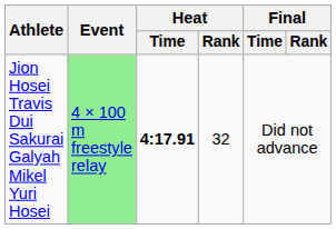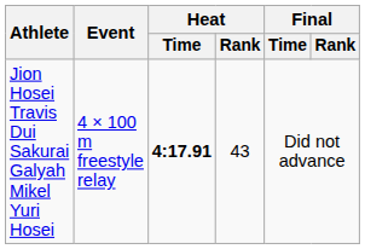Jion Hosei Travis Dui Sakurai Galyah Mikel Yuri Hosei | Event: lightgreen background -> no background
Jion Hosei Travis Dui Sakurai Galyah Mikel Yuri Hosei | Heat / Rank: 32 -> 43
